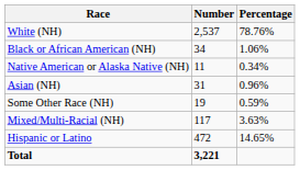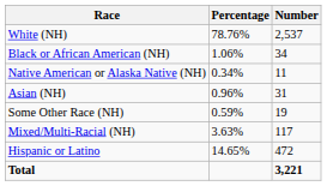columns swapped: Number <-> Percentage
